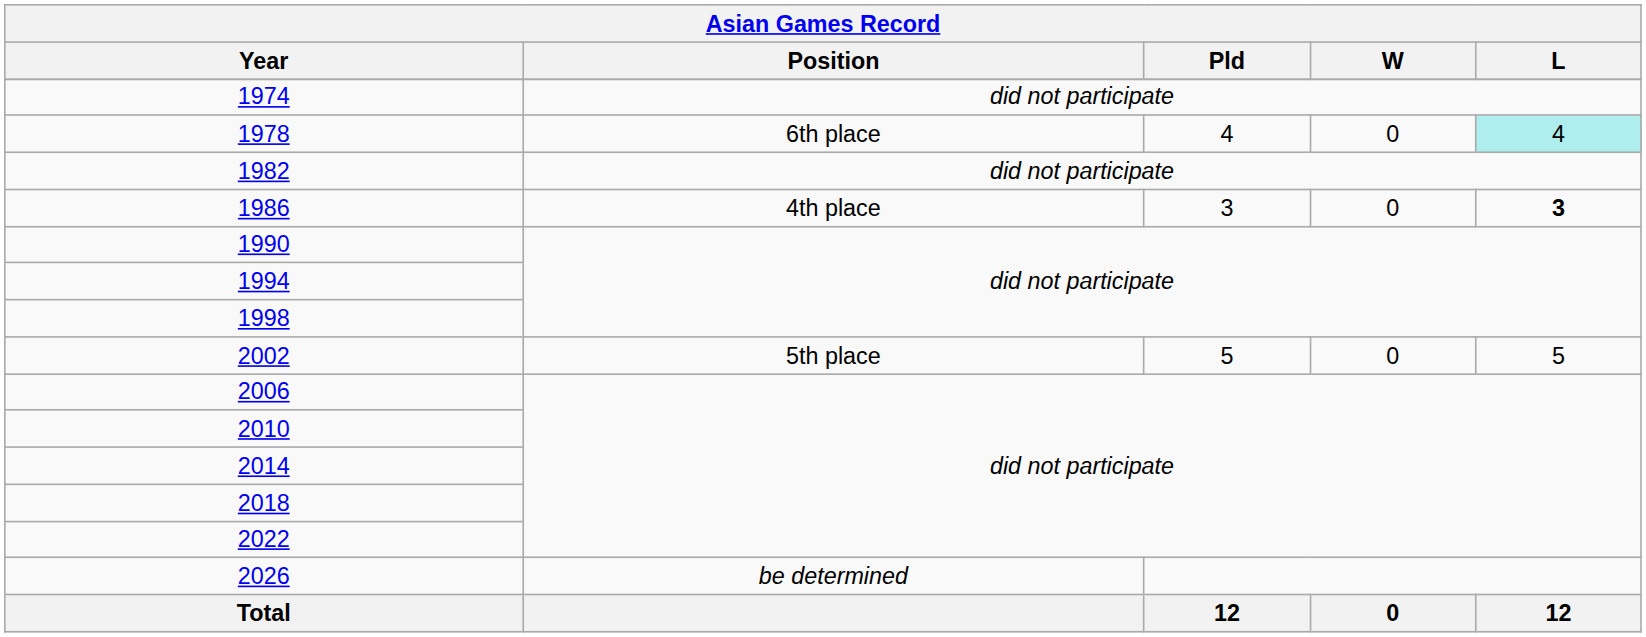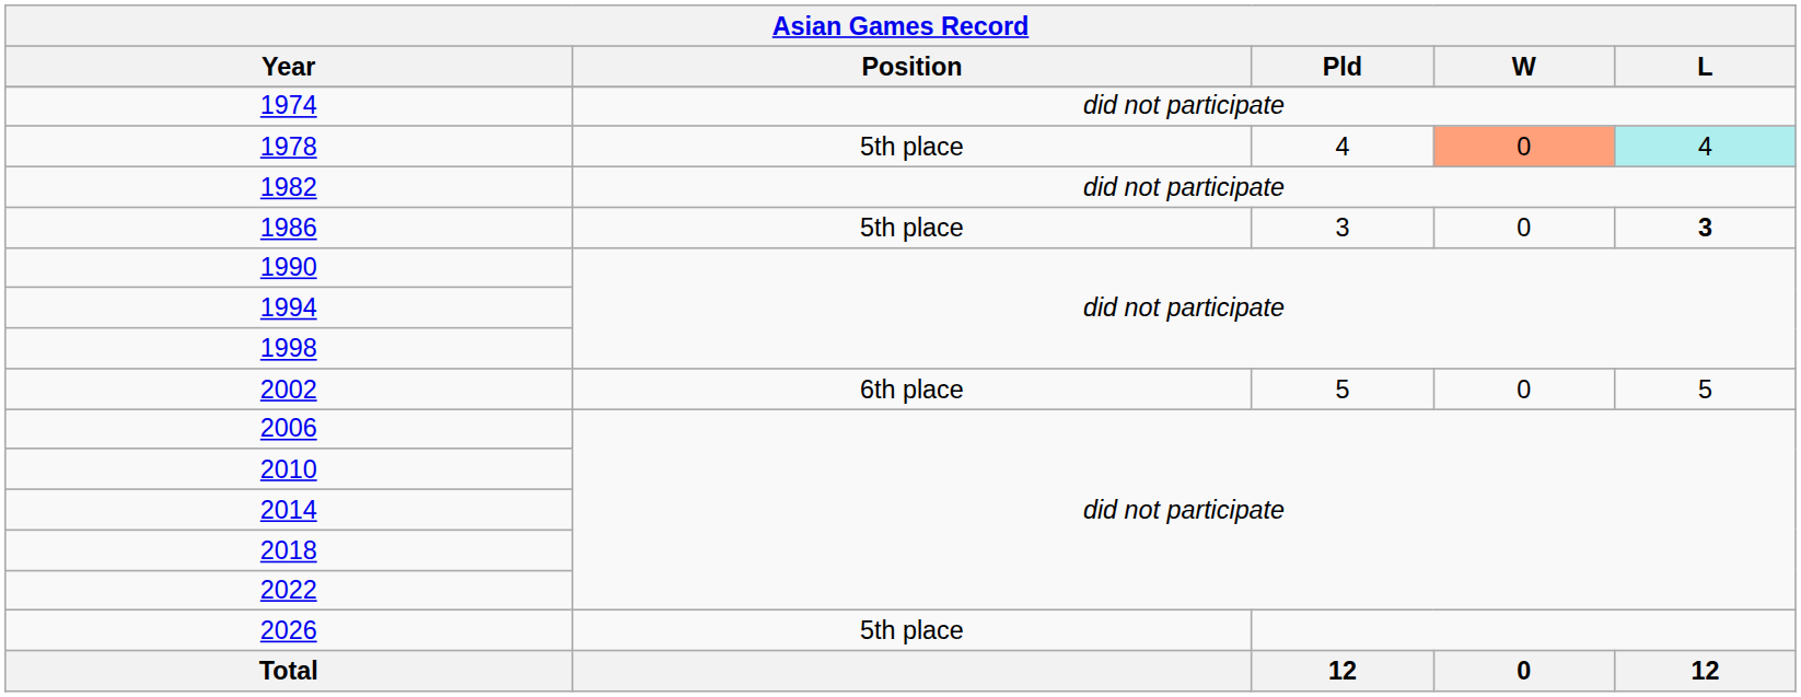1978 | Position: 6th place -> 5th place
1978 | W: no background -> lightsalmon background
1986 | Position: 4th place -> 5th place
2002 | Position: 5th place -> 6th place
2026 | Position: be determined -> 5th place
